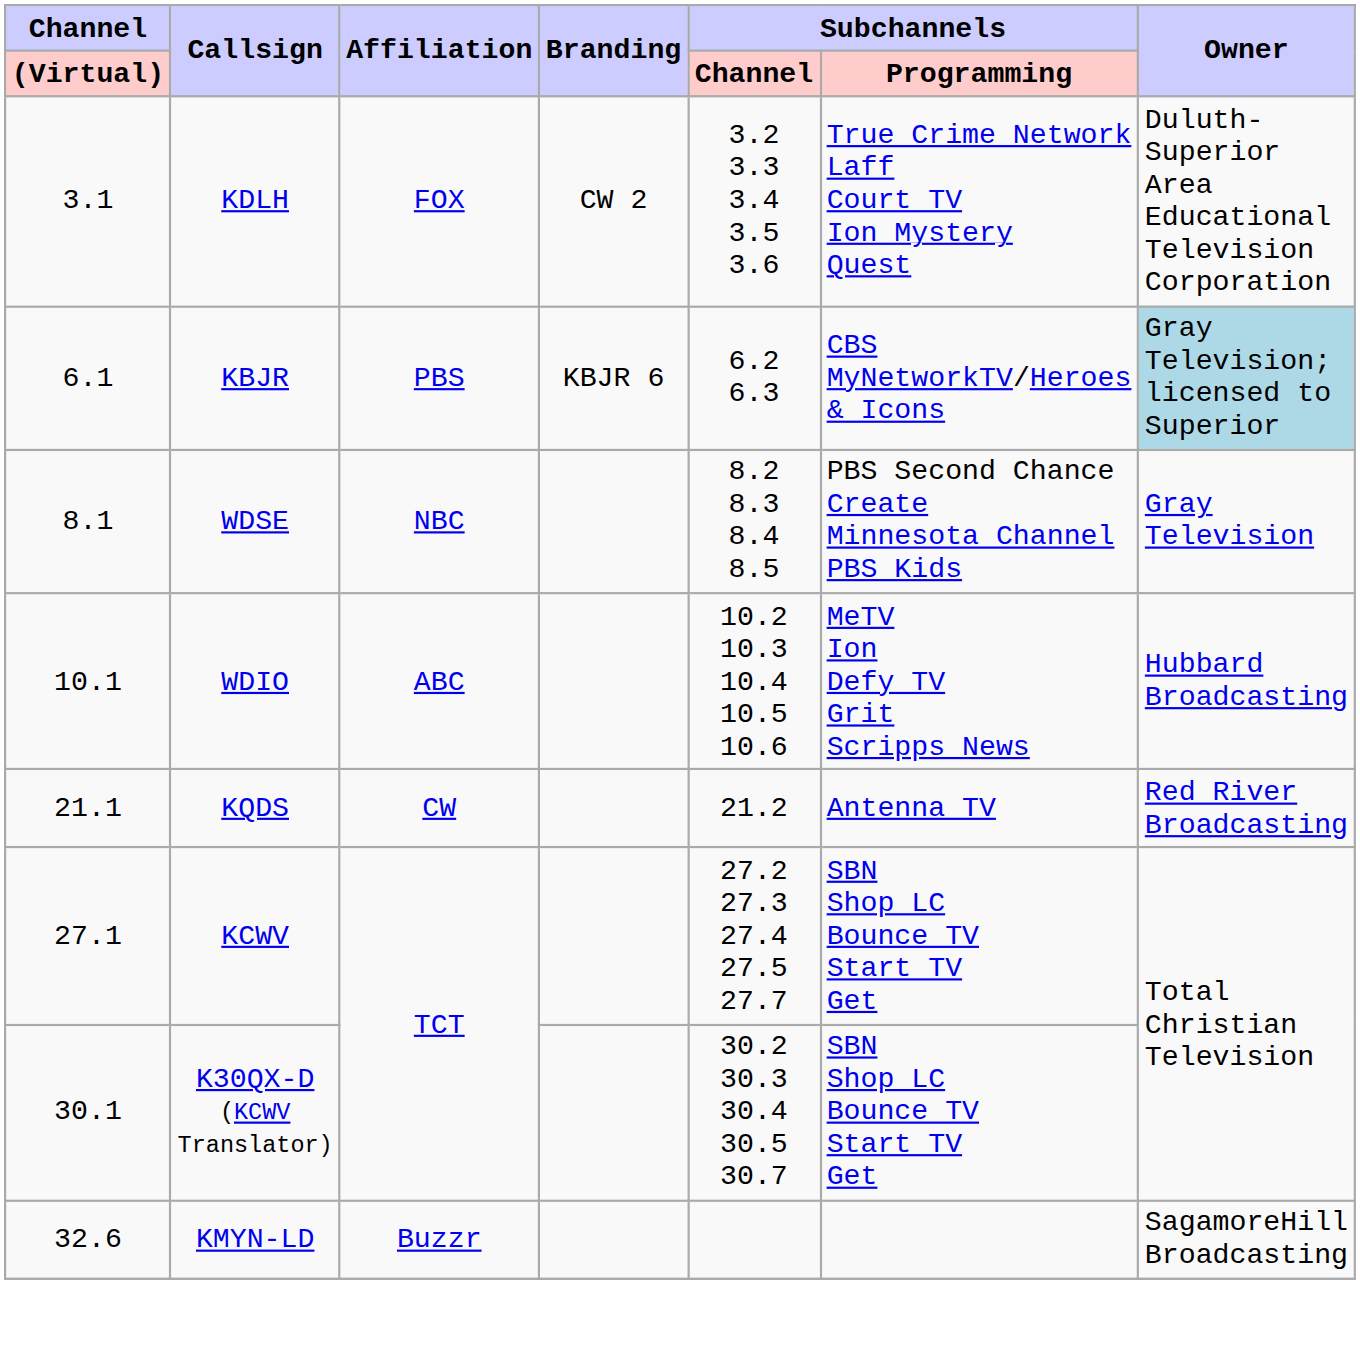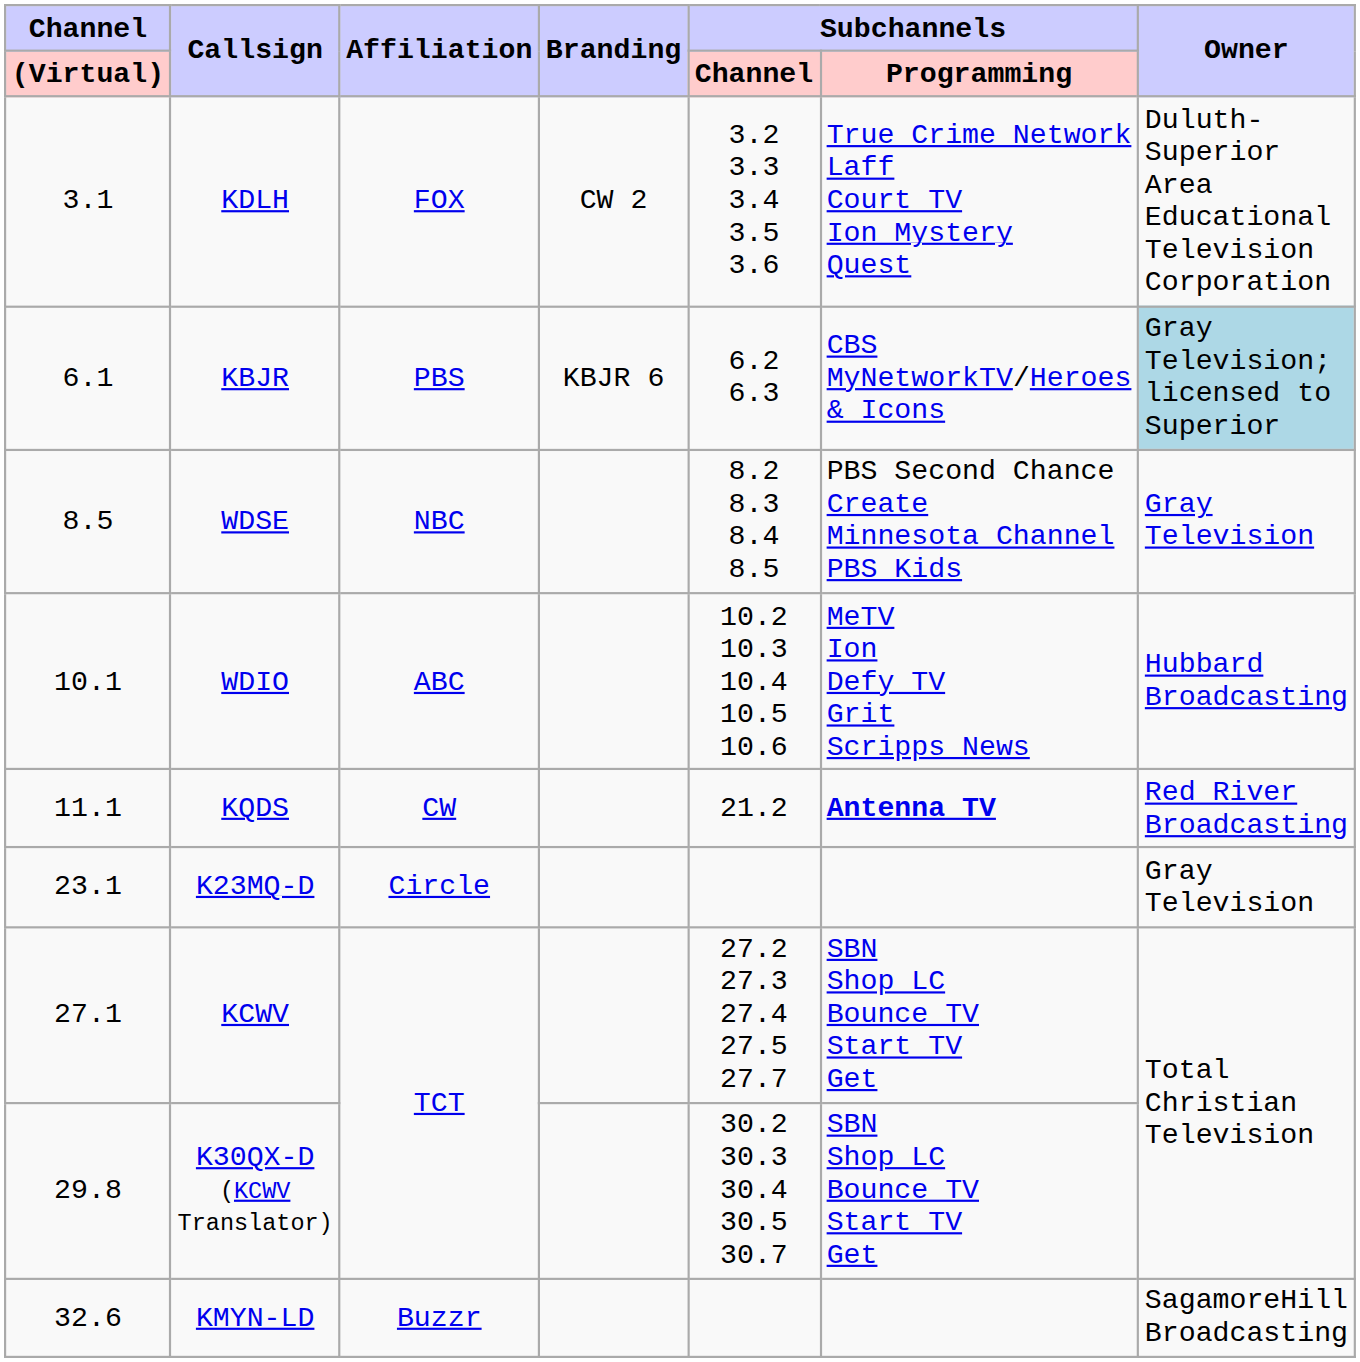WDSE | Channel / (Virtual): 8.1 -> 8.5
KQDS | Channel / (Virtual): 21.1 -> 11.1
KQDS | Subchannels / Programming: normal -> bold
+ row: 23.1 | K23MQ-D | Circle | Gray Television
K30QX-D (KCWV Translator) | Channel / (Virtual): 30.1 -> 29.8
